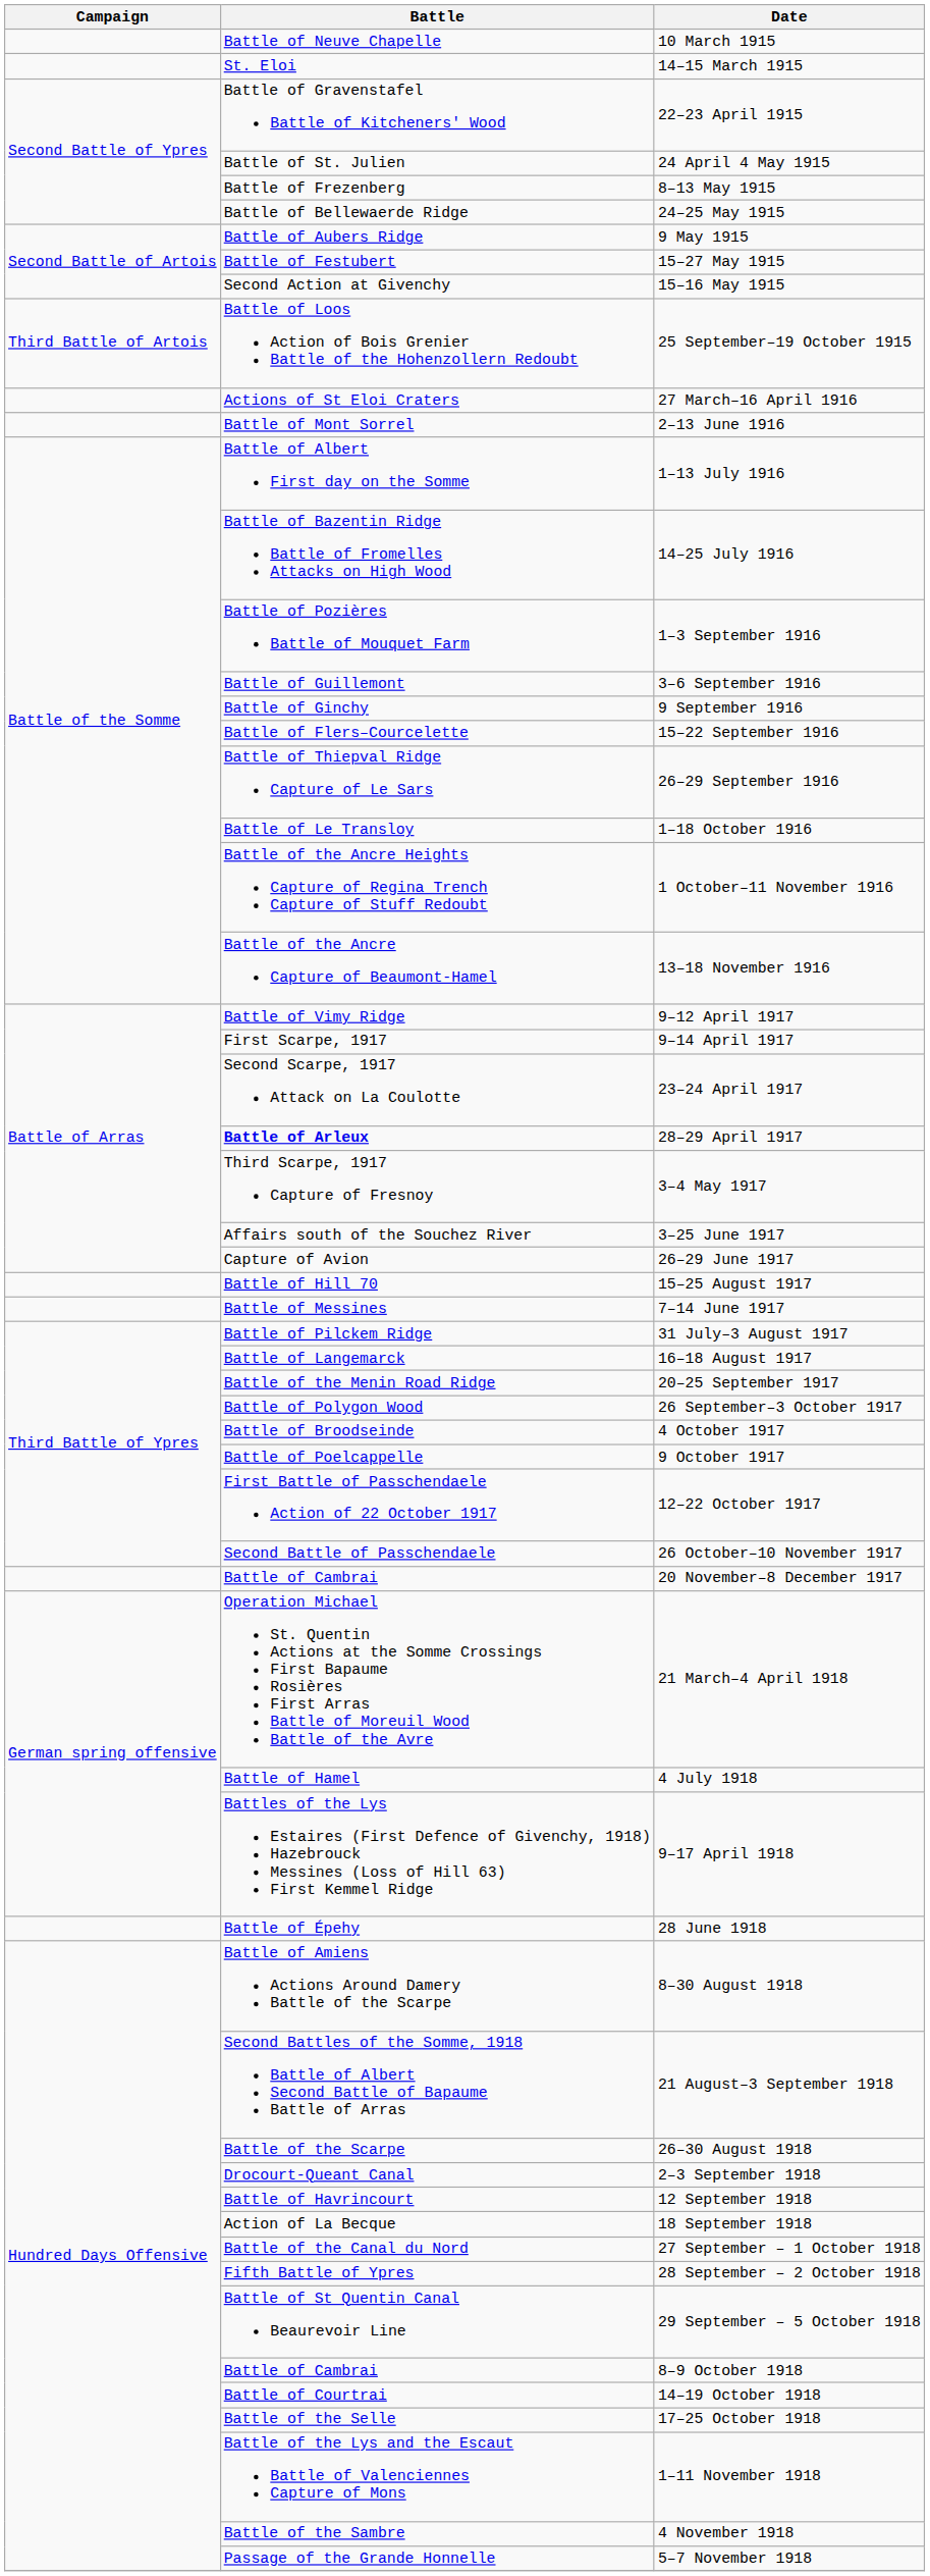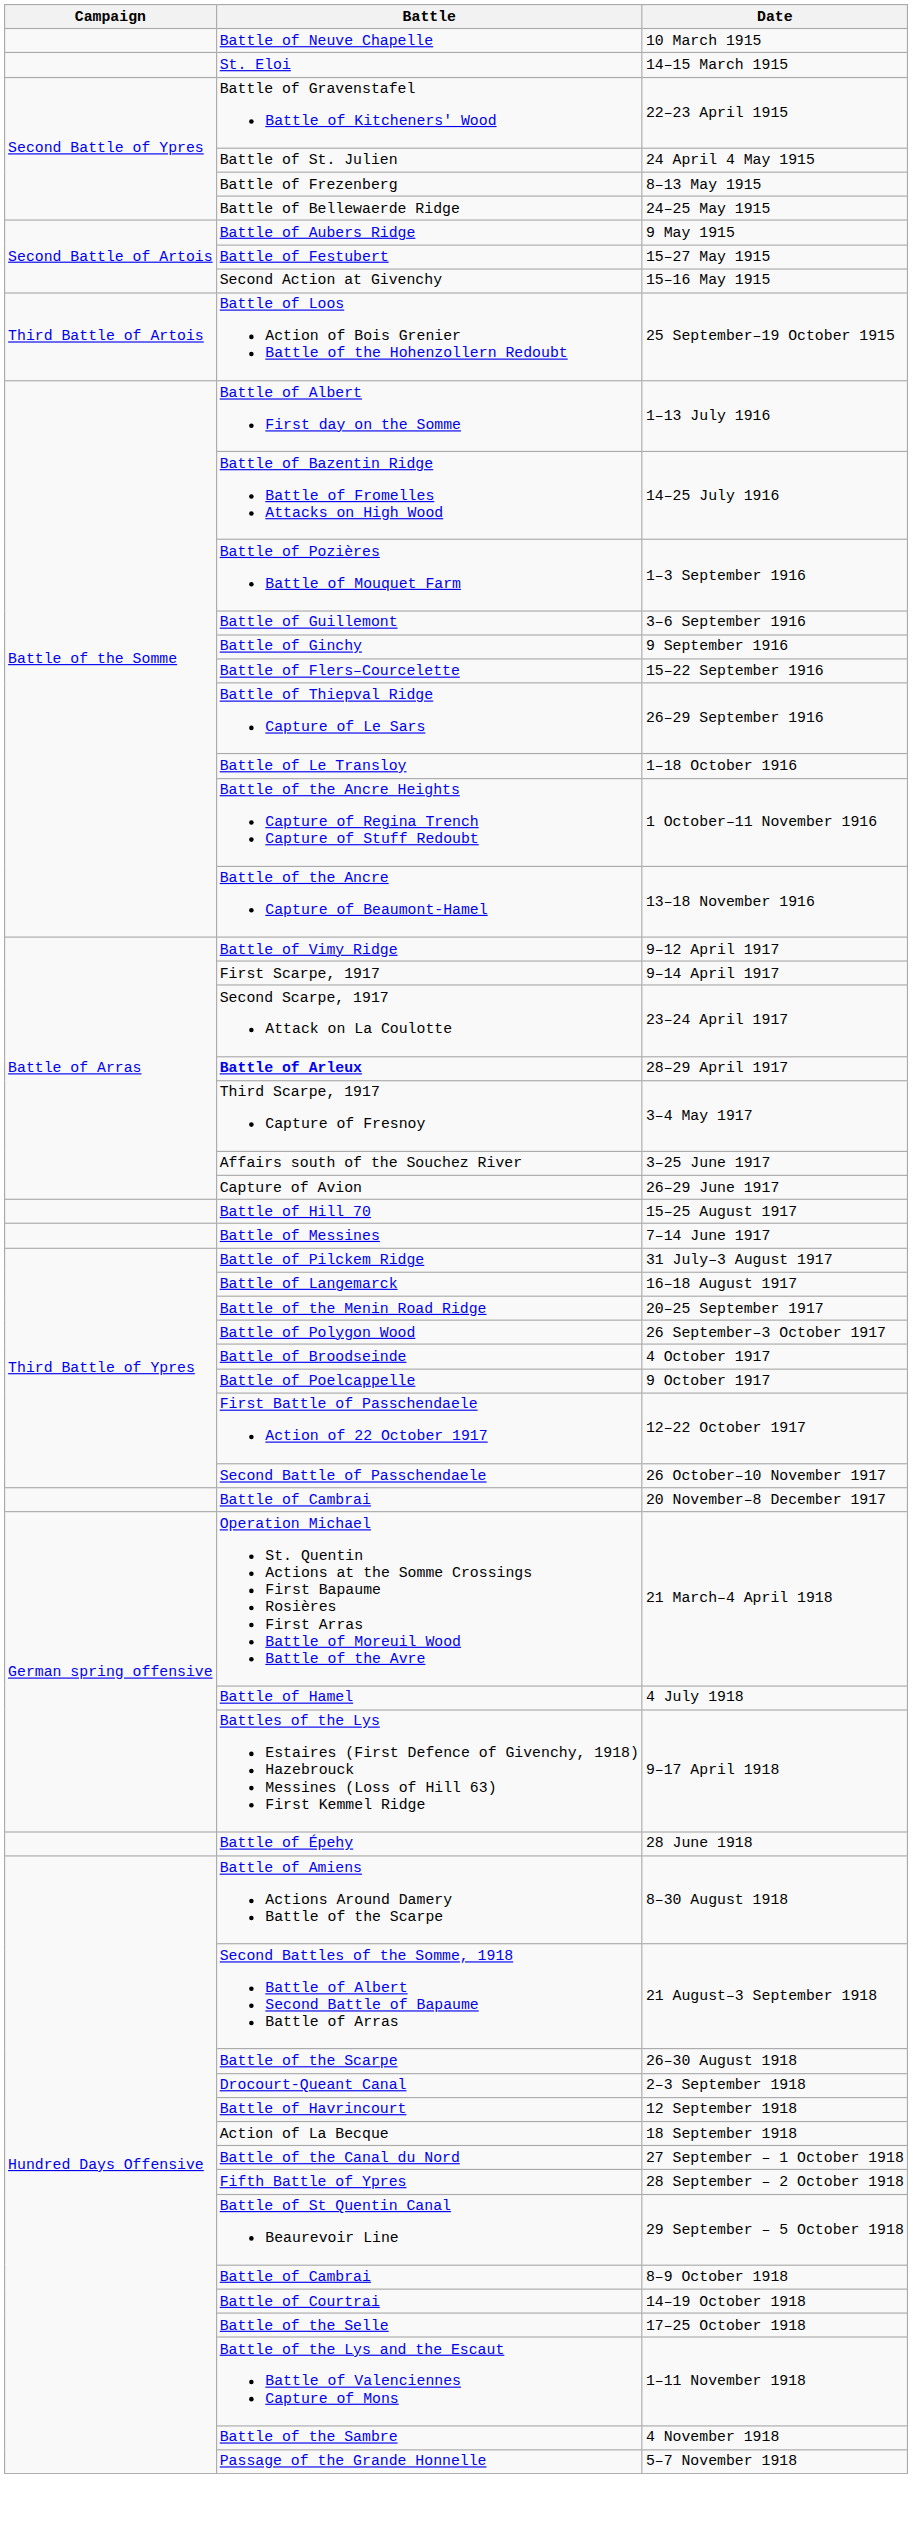- row: Actions of St Eloi Craters | 27 March–16 April 1916
- row: Battle of Mont Sorrel | 2–13 June 1916
